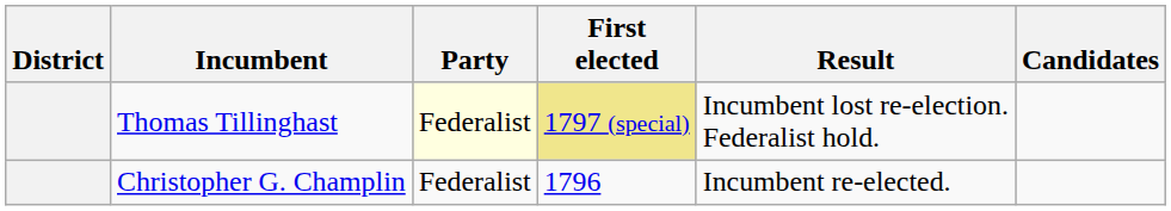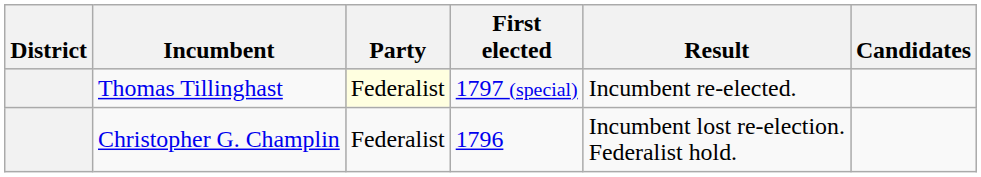Thomas Tillinghast | First elected: khaki background -> no background
Thomas Tillinghast | Result: Incumbent lost re-election. Federalist hold. -> Incumbent re-elected.
Christopher G. Champlin | Result: Incumbent re-elected. -> Incumbent lost re-election. Federalist hold.
